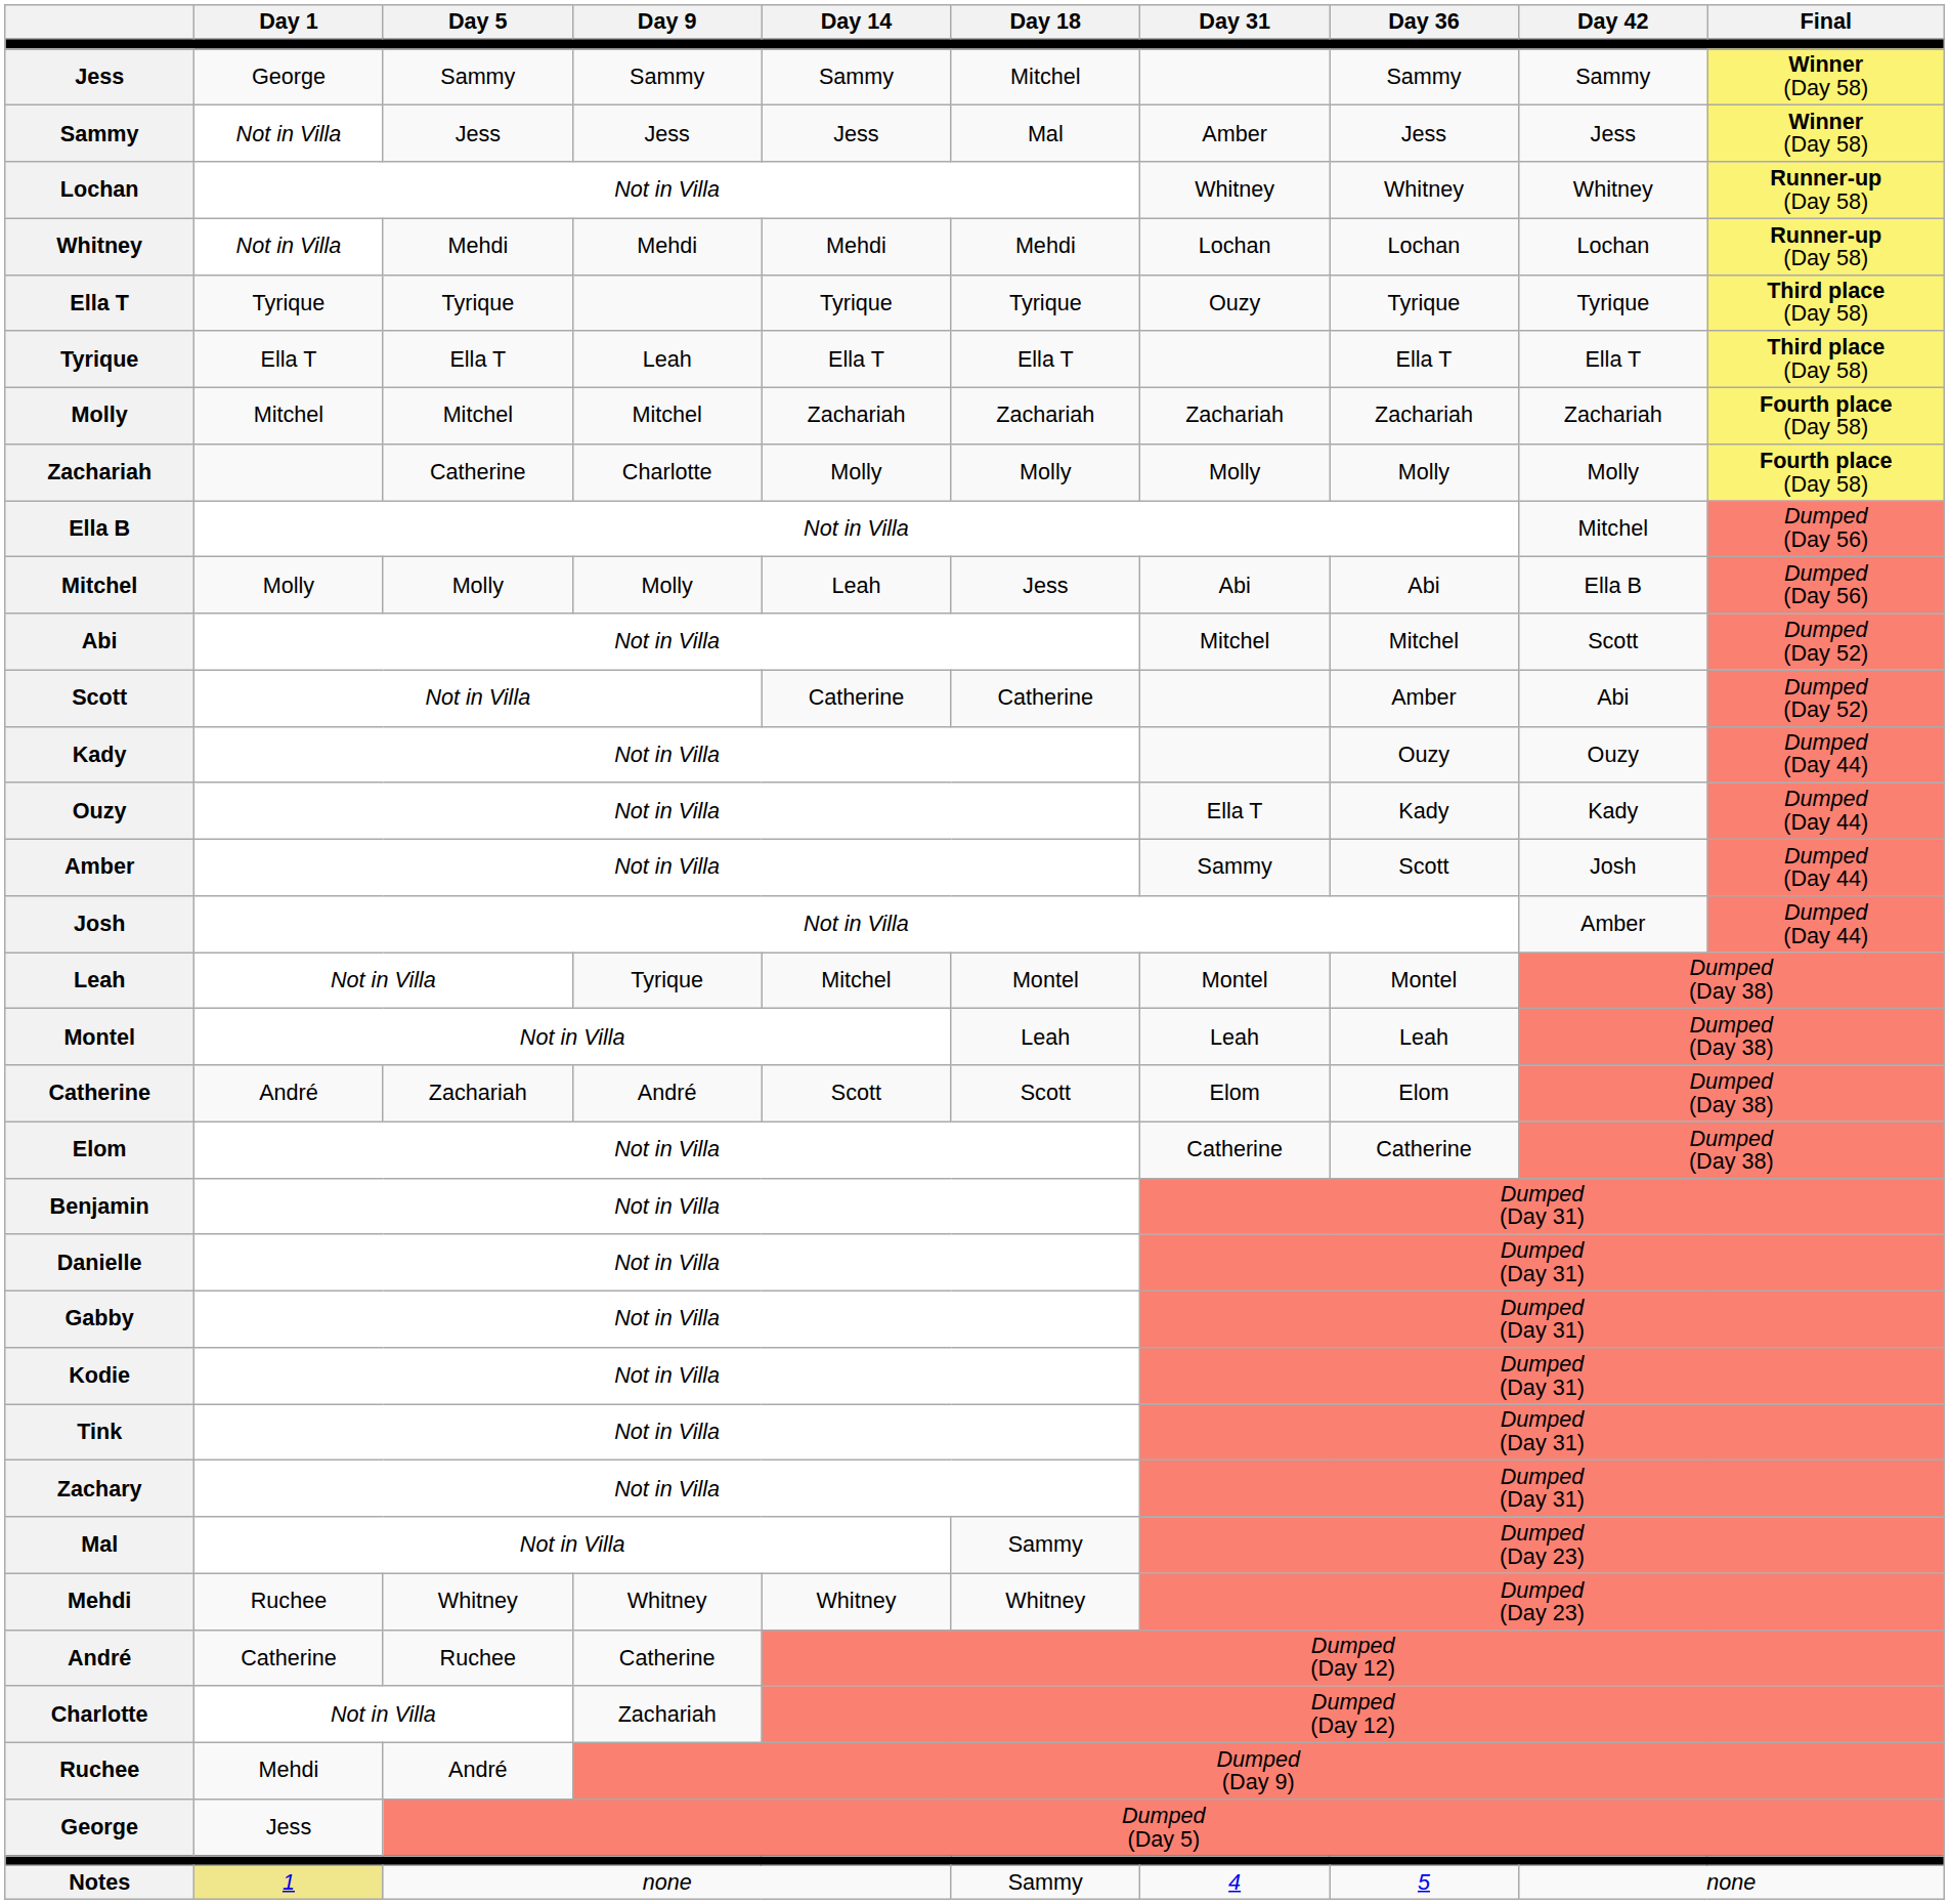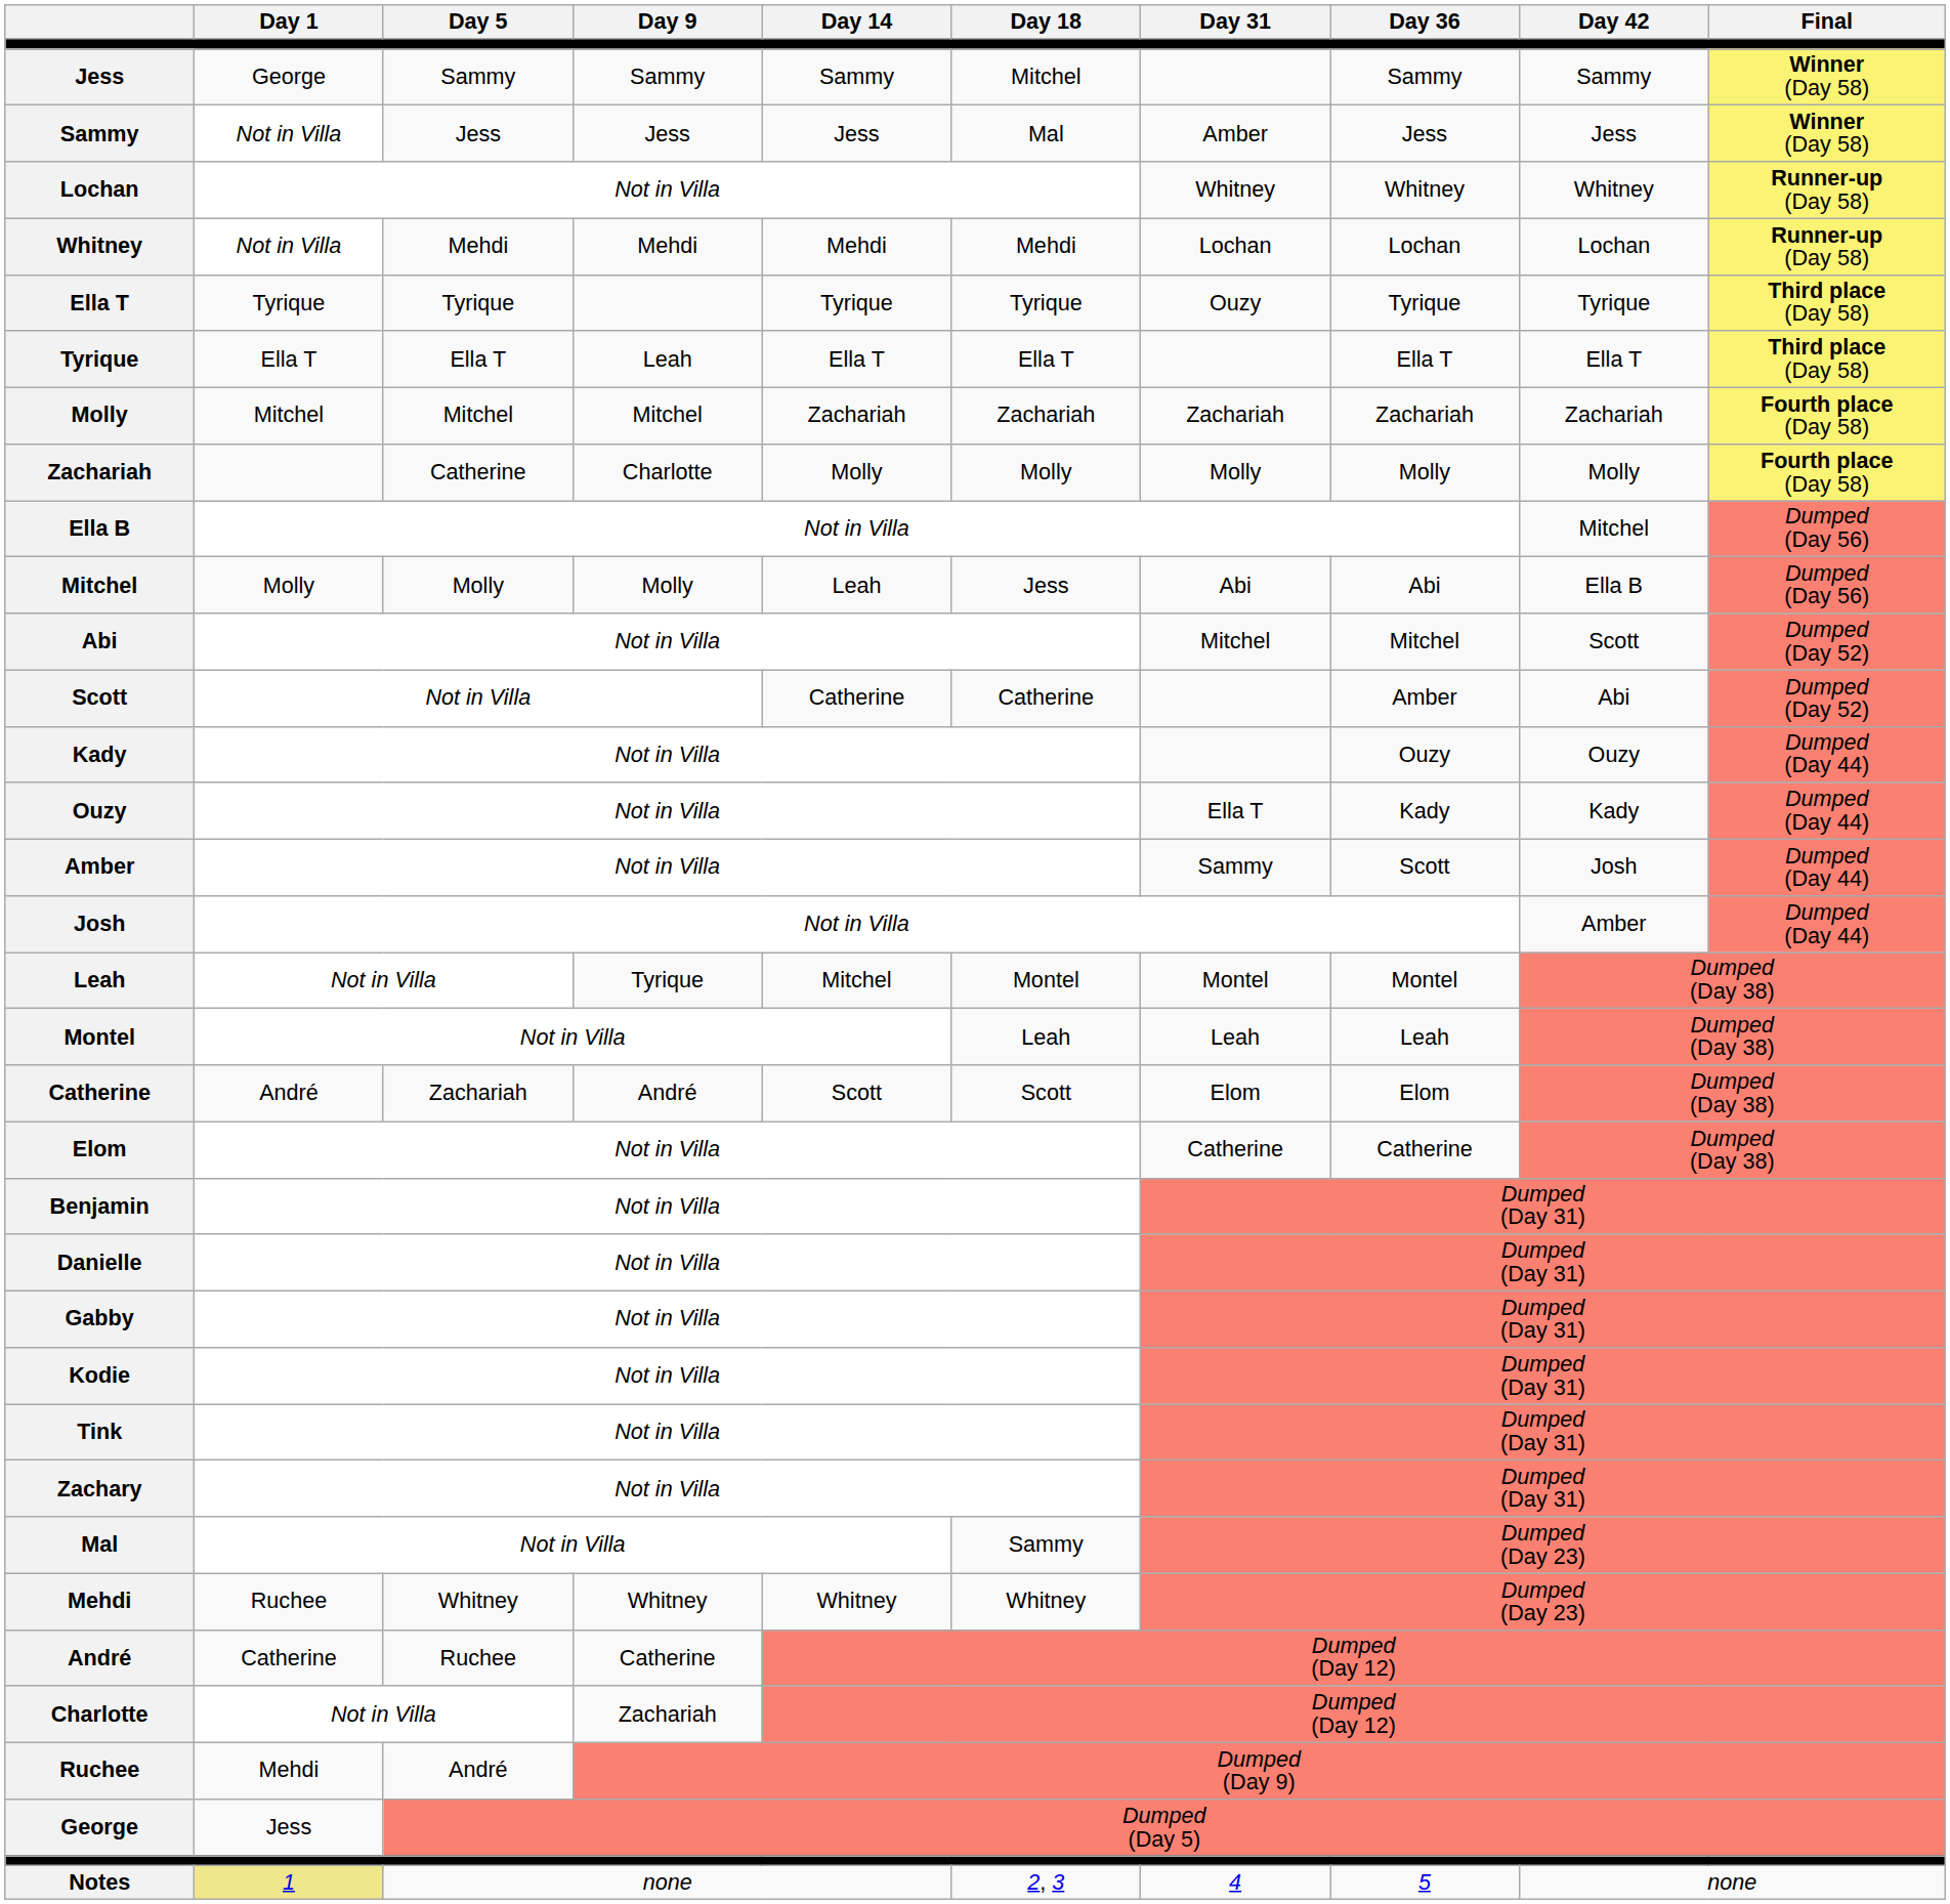Notes | Day 18: Sammy -> 2, 3
